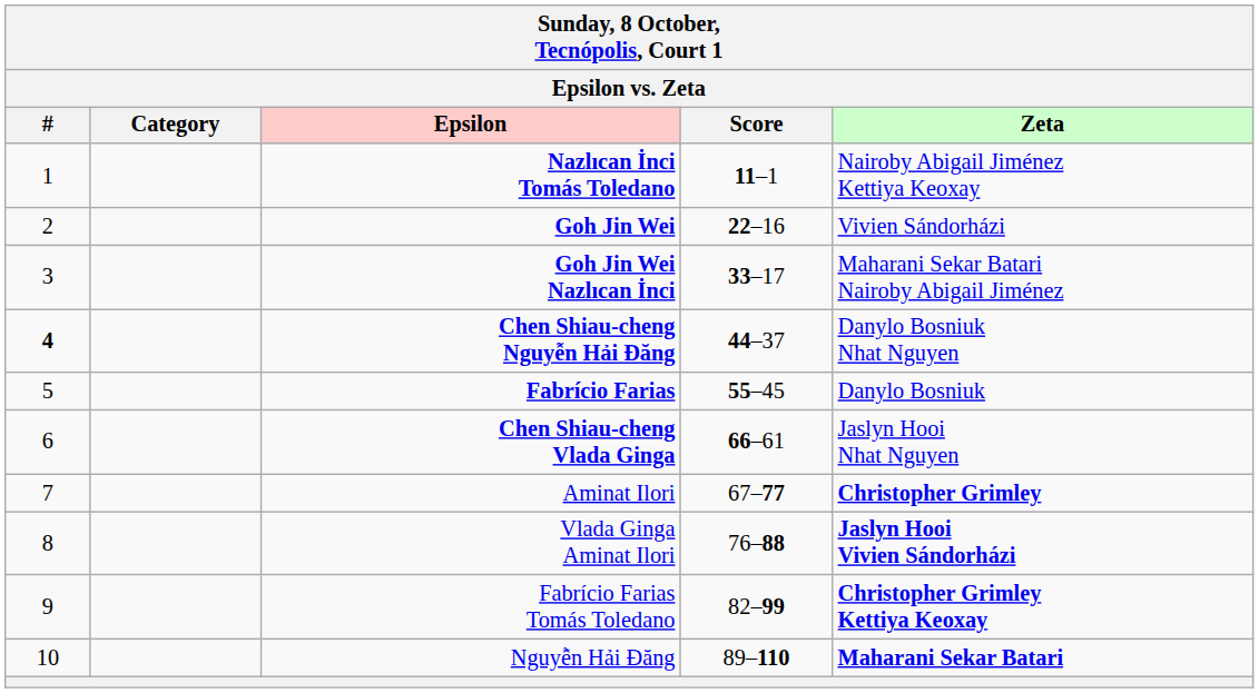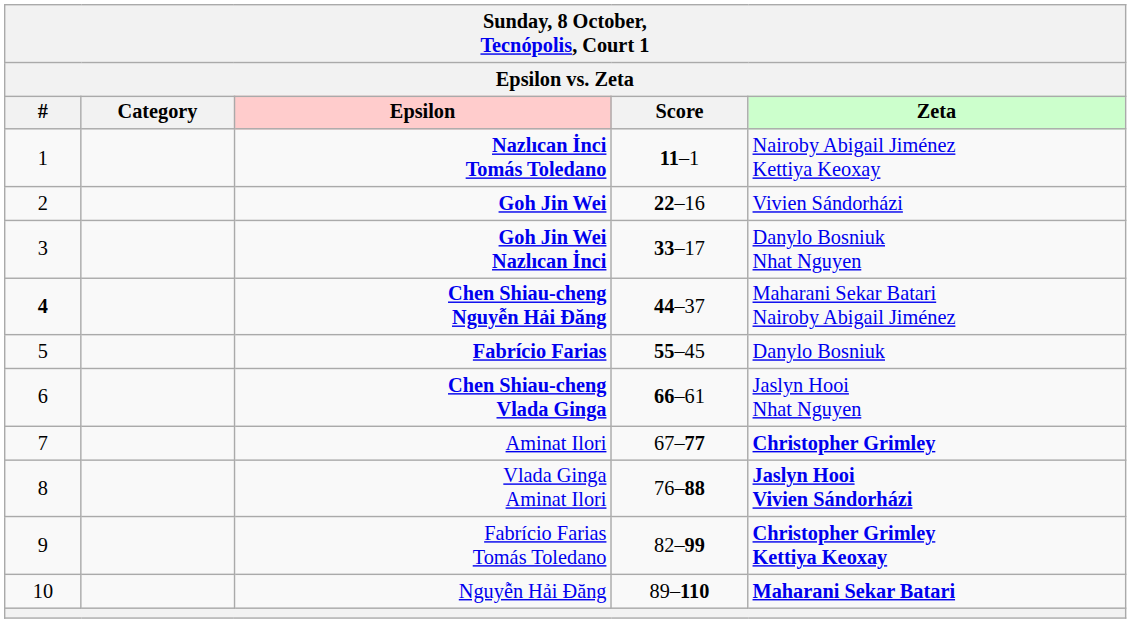Goh Jin Wei Nazlıcan İnci | Zeta: Maharani Sekar Batari Nairoby Abigail Jiménez -> Danylo Bosniuk Nhat Nguyen
Chen Shiau-cheng Nguyễn Hải Đăng | Zeta: Danylo Bosniuk Nhat Nguyen -> Maharani Sekar Batari Nairoby Abigail Jiménez
